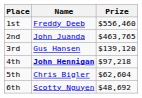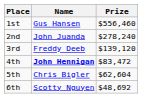1st | Name: Freddy Deeb -> Gus Hansen
2nd | Prize: $463,765 -> $278,240
3rd | Name: Gus Hansen -> Freddy Deeb
4th | Prize: $97,218 -> $83,472
